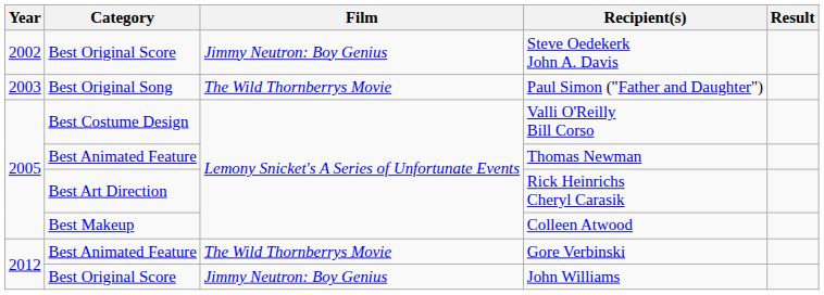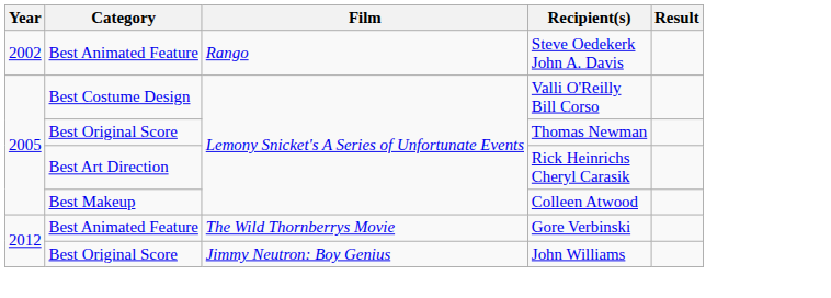Steve Oedekerk John A. Davis | Category: Best Original Score -> Best Animated Feature
Steve Oedekerk John A. Davis | Film: Jimmy Neutron: Boy Genius -> Rango
- row: 2003 | Best Original Song | The Wild Thornberrys Movie | Paul Simon ("Father and Daughter")
Thomas Newman | Category: Best Animated Feature -> Best Original Score
